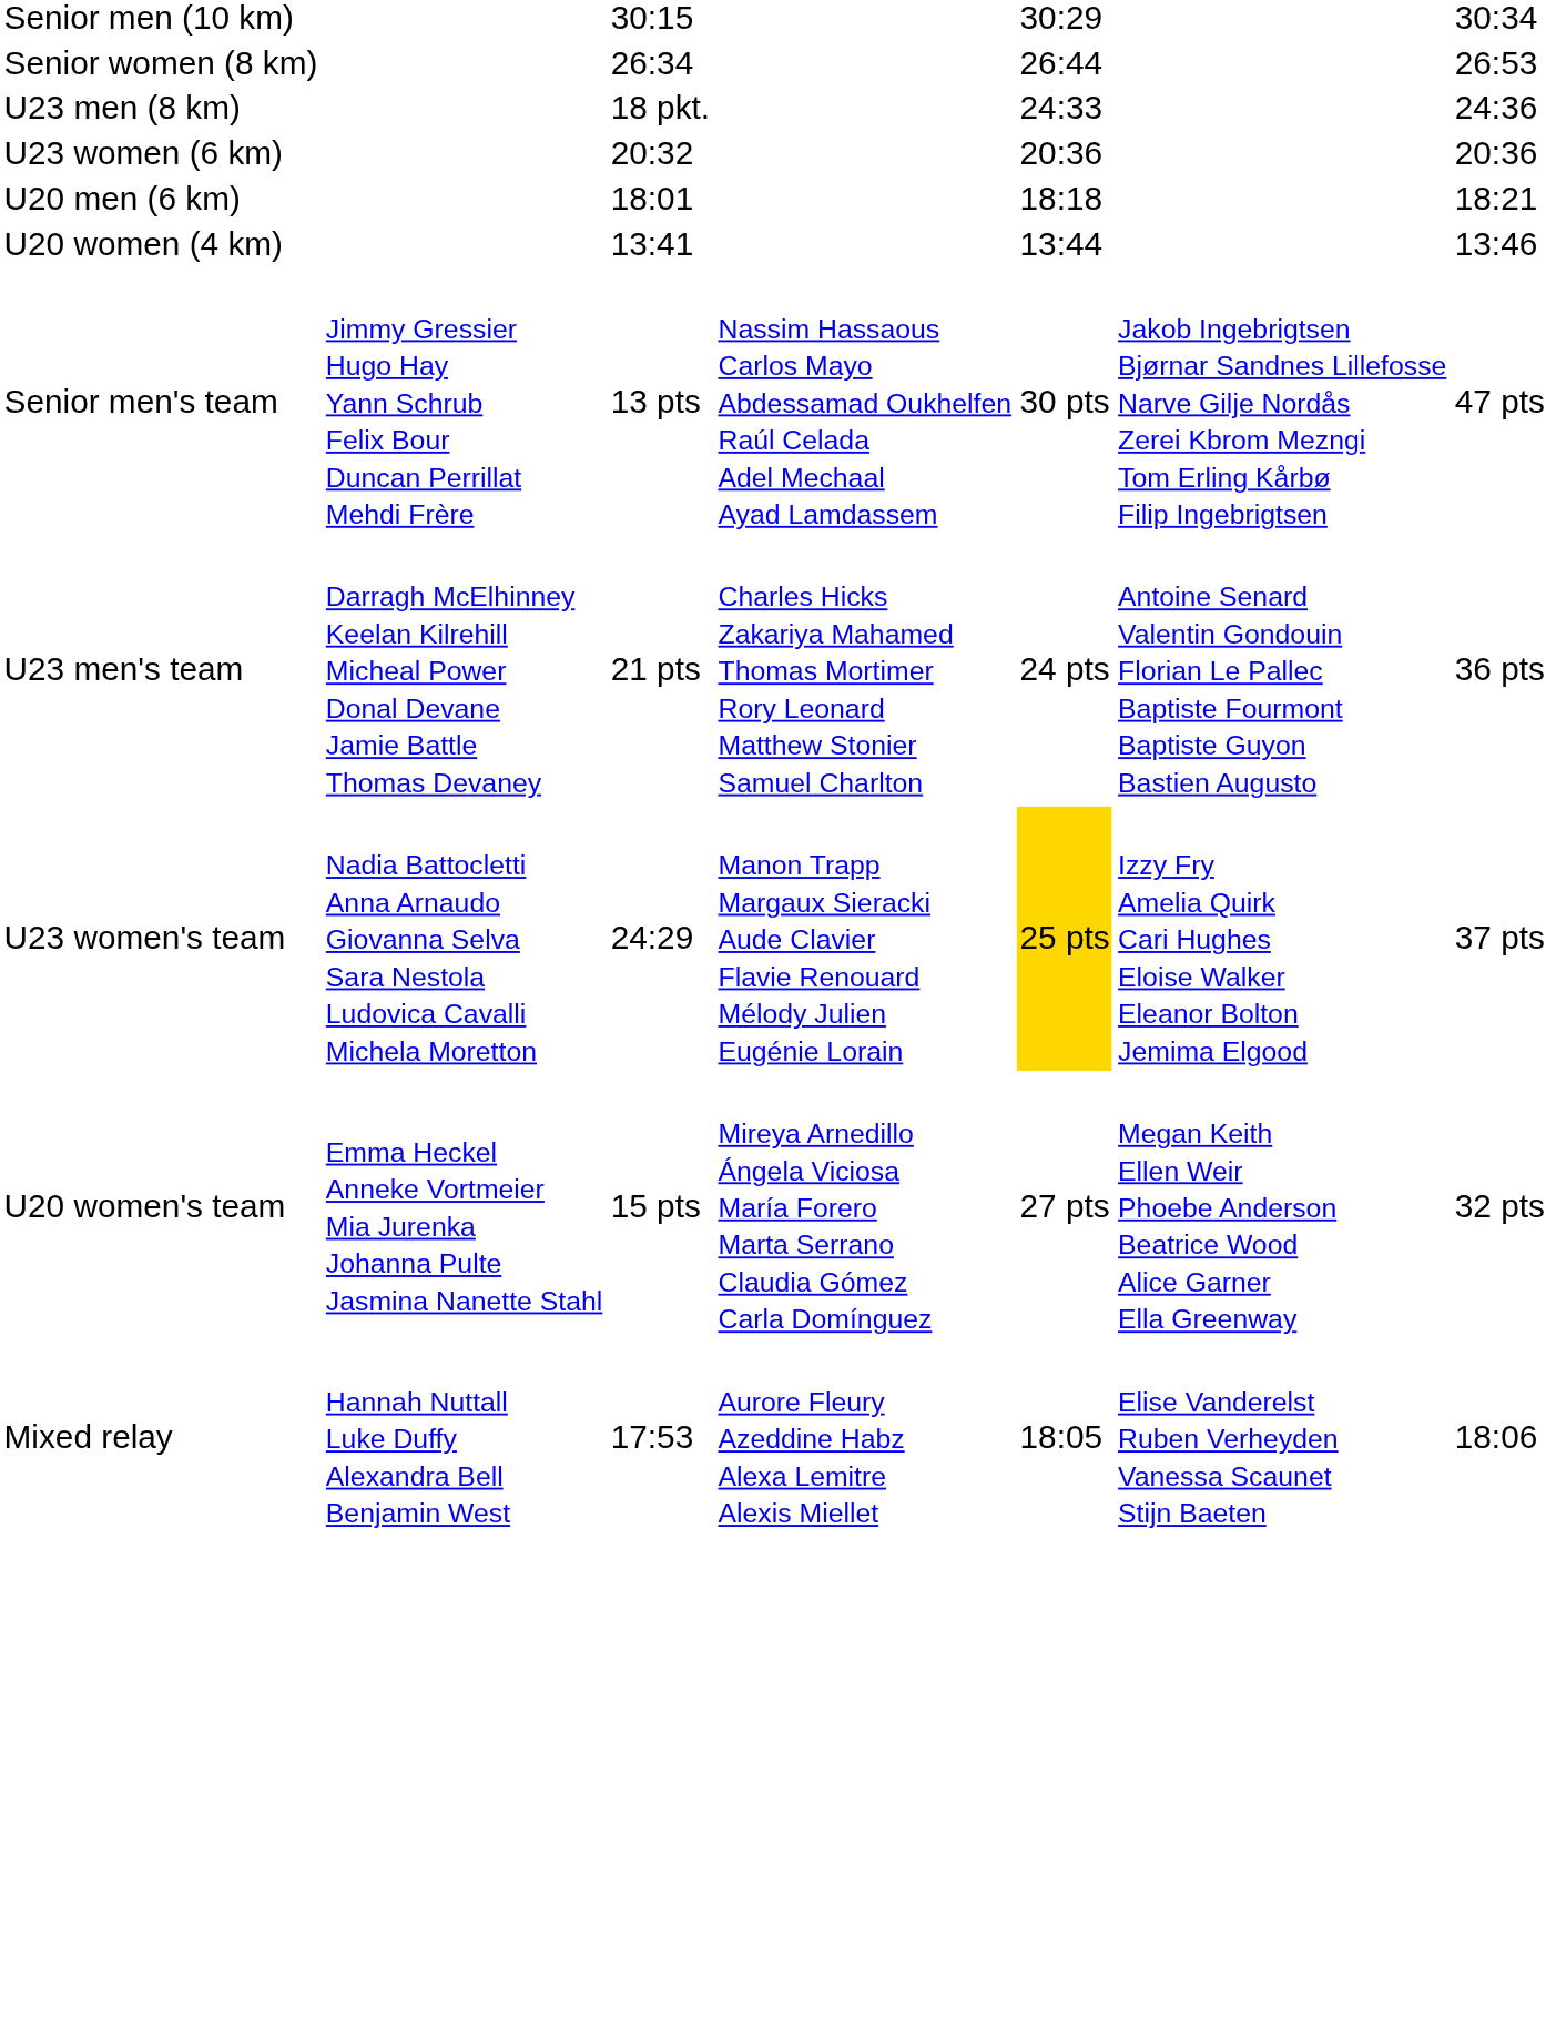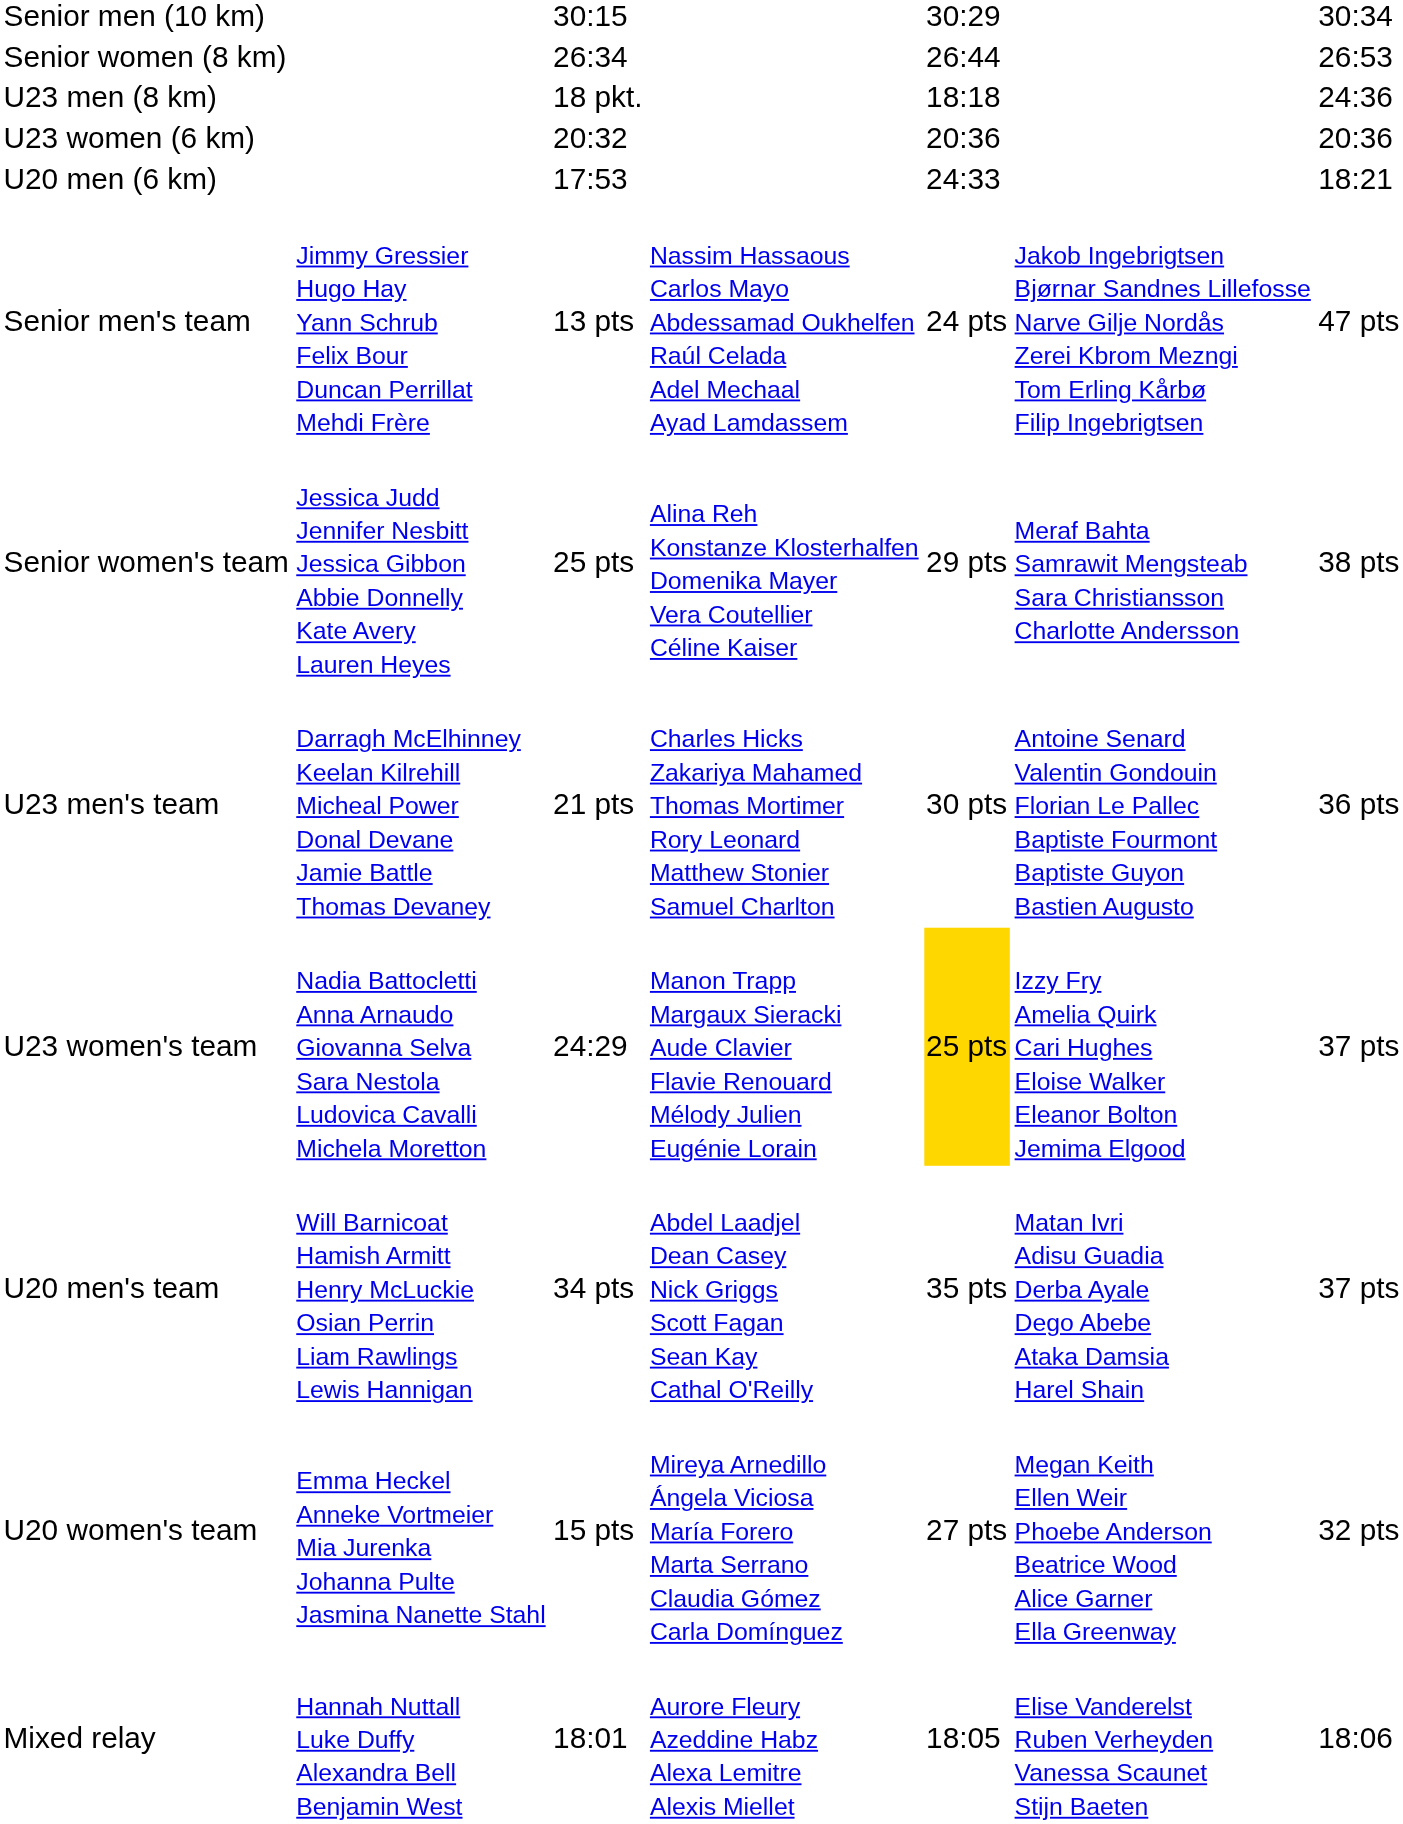U23 men (8 km) | column 5: 24:33 -> 18:18
U20 men (6 km) | column 3: 18:01 -> 17:53
U20 men (6 km) | column 5: 18:18 -> 24:33
- row: U20 women (4 km) | 13:41 | 13:44 | 13:46
Senior men's team | column 5: 30 pts -> 24 pts
+ row: Senior women's team | Jessica Judd Jennifer Nesbitt Jessica Gibbon Abbie Donnelly Kate Avery Lauren Heyes | 25 pts | Alina Reh Konstanze Klosterhalfen Domenika Mayer Vera Coutellier Céline Kaiser | 29 pts | Meraf Bahta Samrawit Mengsteab Sara Christiansson Charlotte Andersson | 38 pts
U23 men's team | column 5: 24 pts -> 30 pts
+ row: U20 men's team | Will Barnicoat Hamish Armitt Henry McLuckie Osian Perrin Liam Rawlings Lewis Hannigan | 34 pts | Abdel Laadjel Dean Casey Nick Griggs Scott Fagan Sean Kay Cathal O'Reilly | 35 pts | Matan Ivri Adisu Guadia Derba Ayale Dego Abebe Ataka Damsia Harel Shain | 37 pts
Mixed relay | column 3: 17:53 -> 18:01
